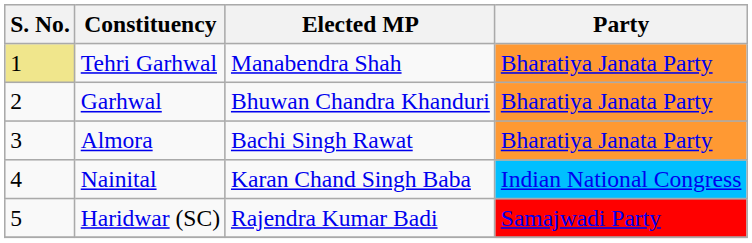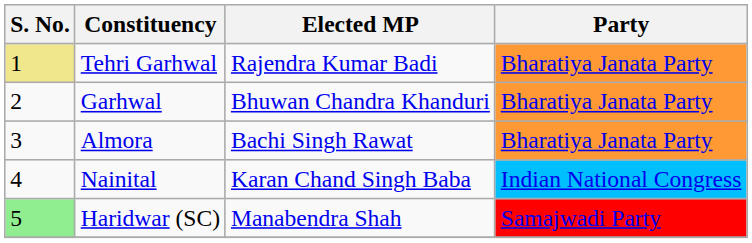Tehri Garhwal | Elected MP: Manabendra Shah -> Rajendra Kumar Badi
Haridwar (SC) | S. No.: no background -> lightgreen background
Haridwar (SC) | Elected MP: Rajendra Kumar Badi -> Manabendra Shah
